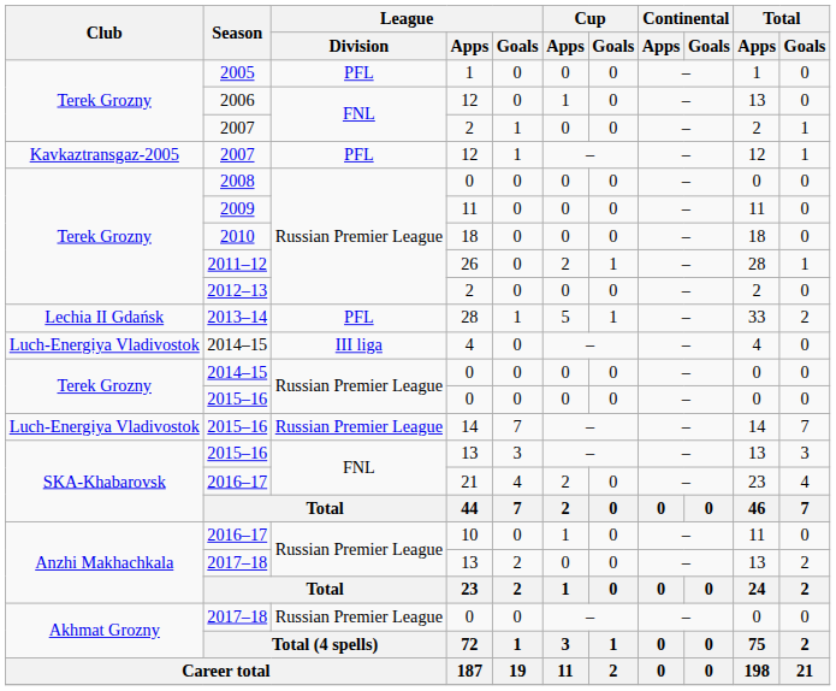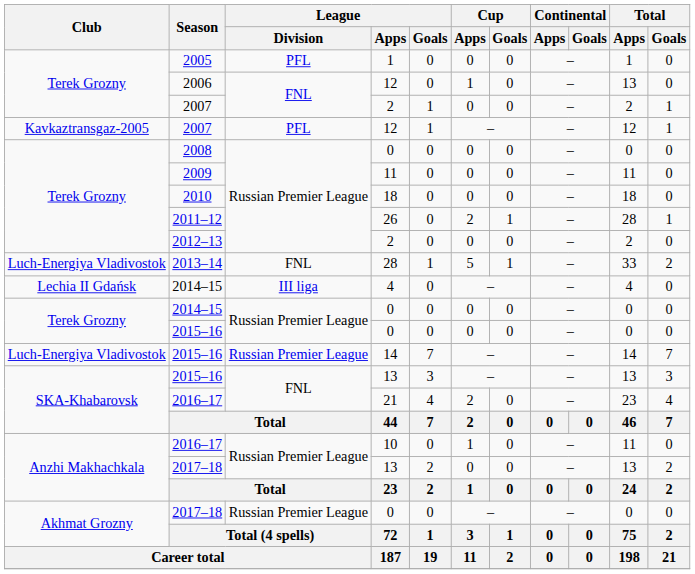2013–14 | Club: Lechia II Gdańsk -> Luch-Energiya Vladivostok
2013–14 | League / Division: PFL -> FNL
2014–15 / 4 | Club: Luch-Energiya Vladivostok -> Lechia II Gdańsk
